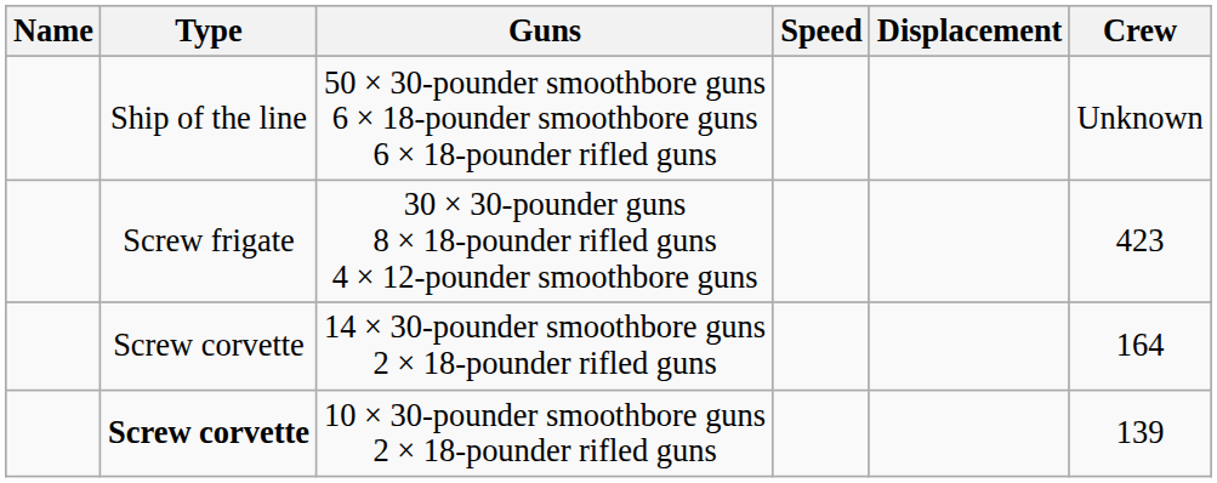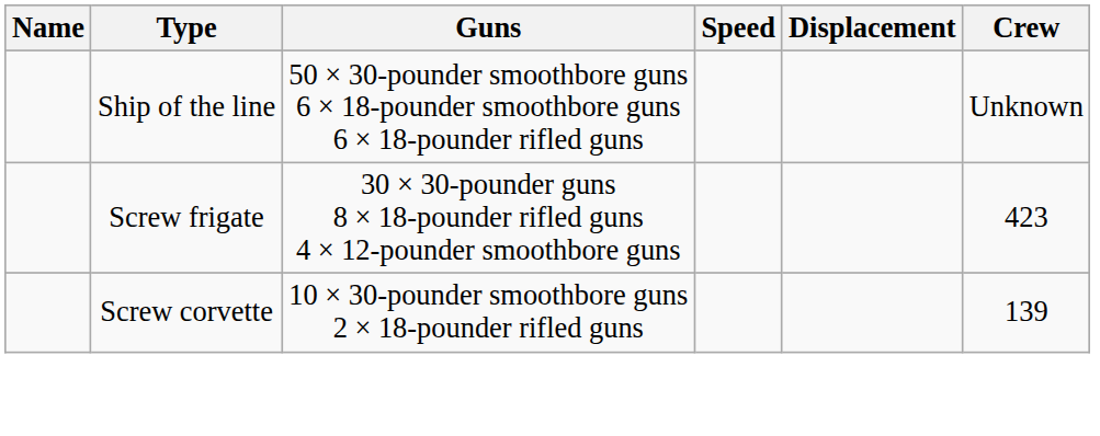- row: Screw corvette | 14 × 30-pounder smoothbore guns 2 × 18-pounder rifled guns | 164
10 × 30-pounder smoothbore guns 2 × 18-pounder rifled guns | Type: bold -> normal
